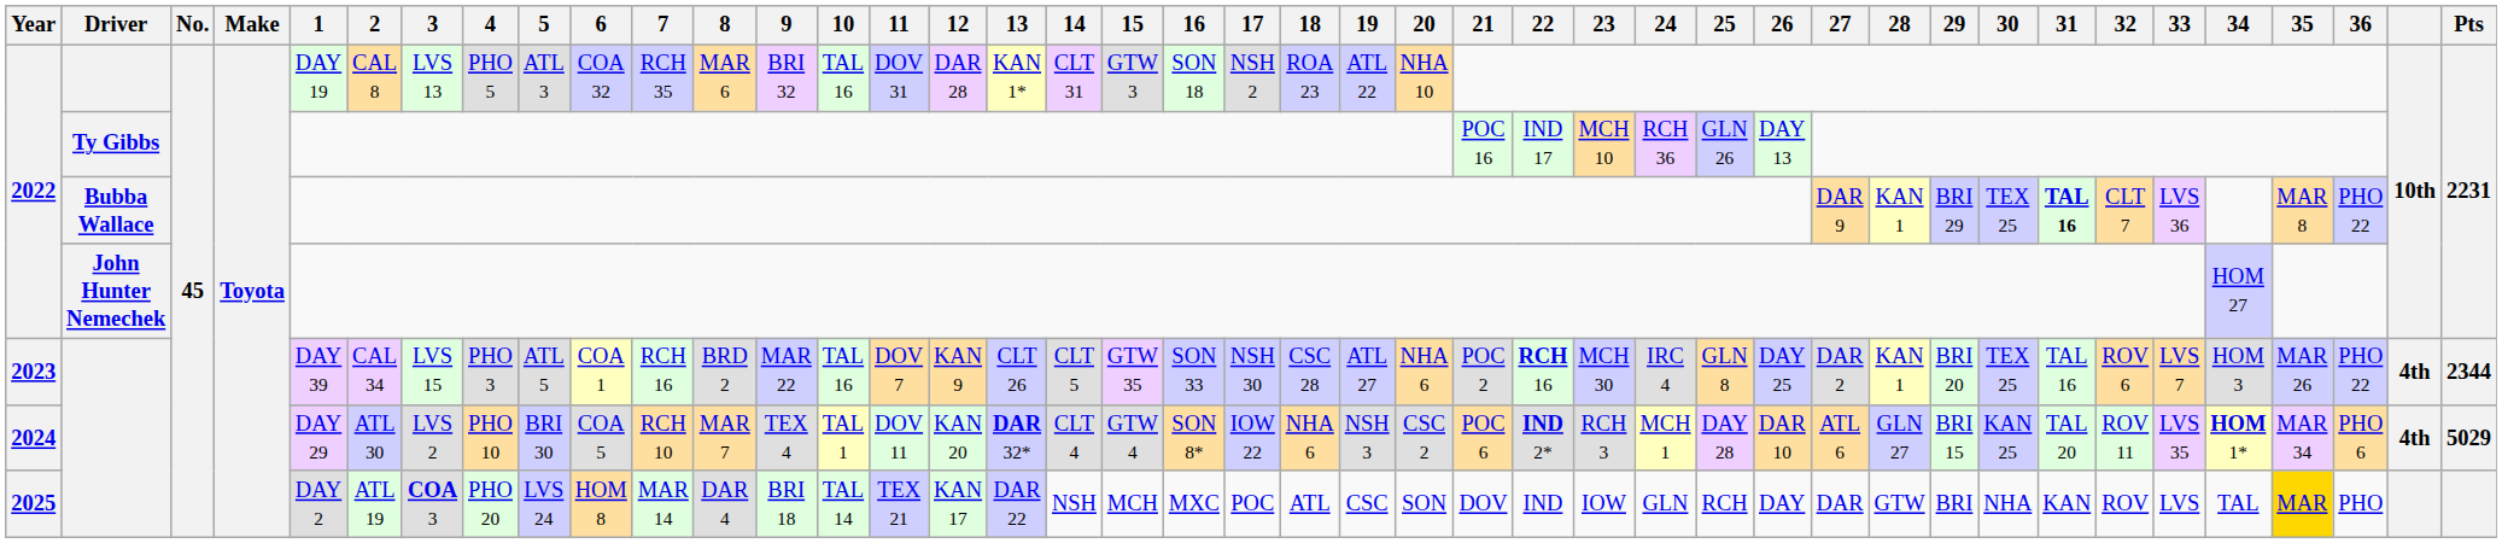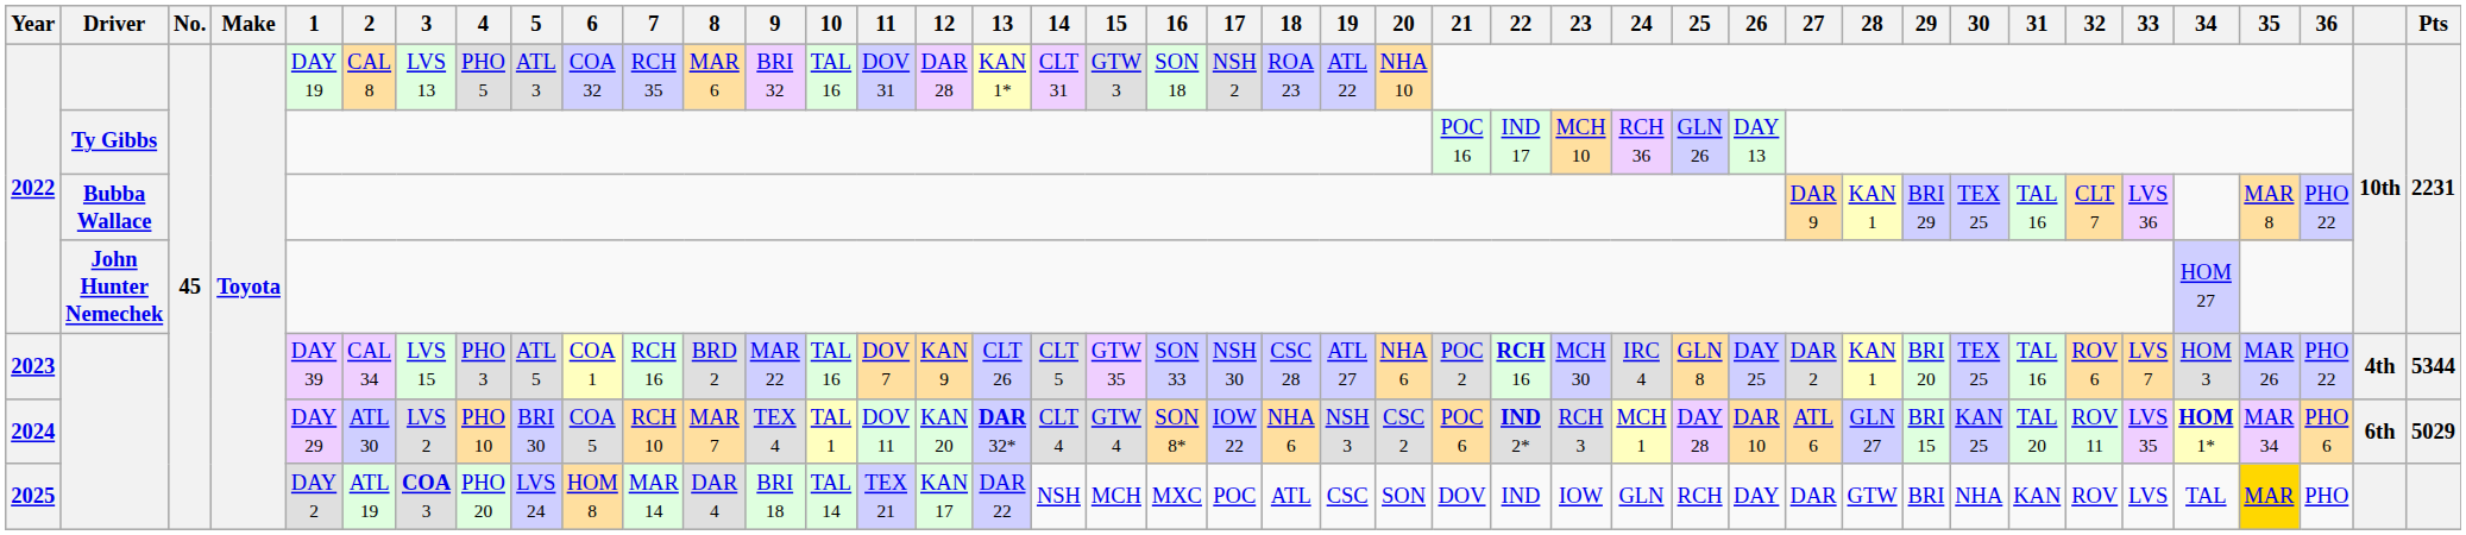2022 / Bubba Wallace | 31: bold -> normal
2023 | Pts: 2344 -> 5344
2024 | column 41: 4th -> 6th
